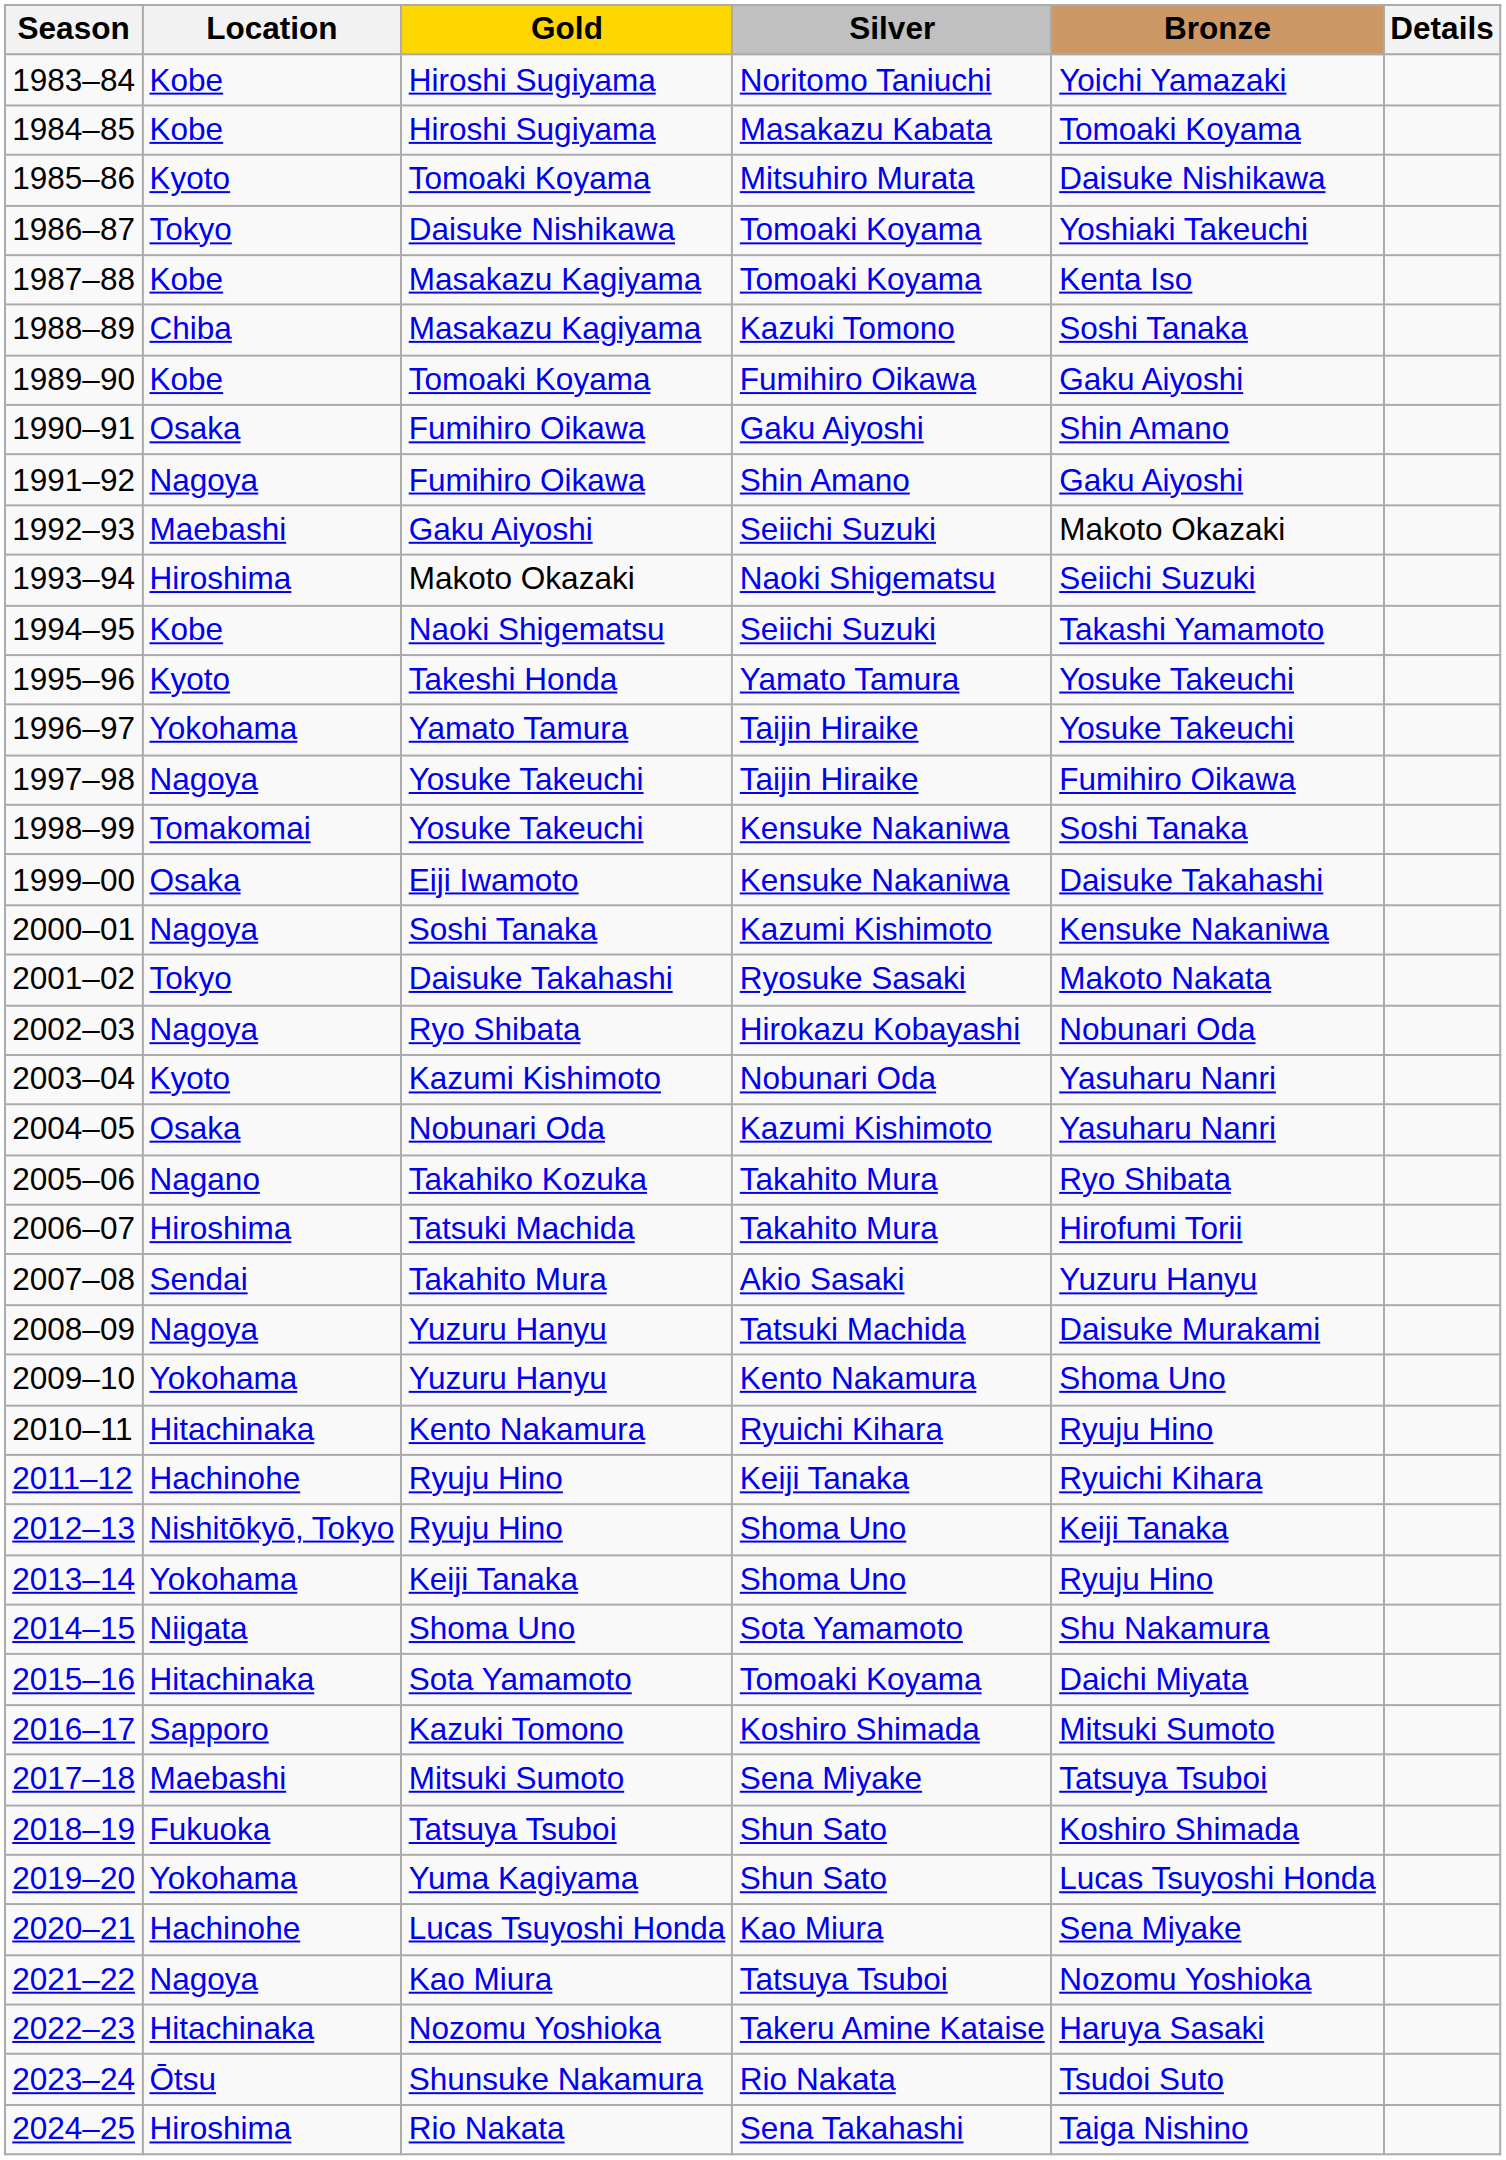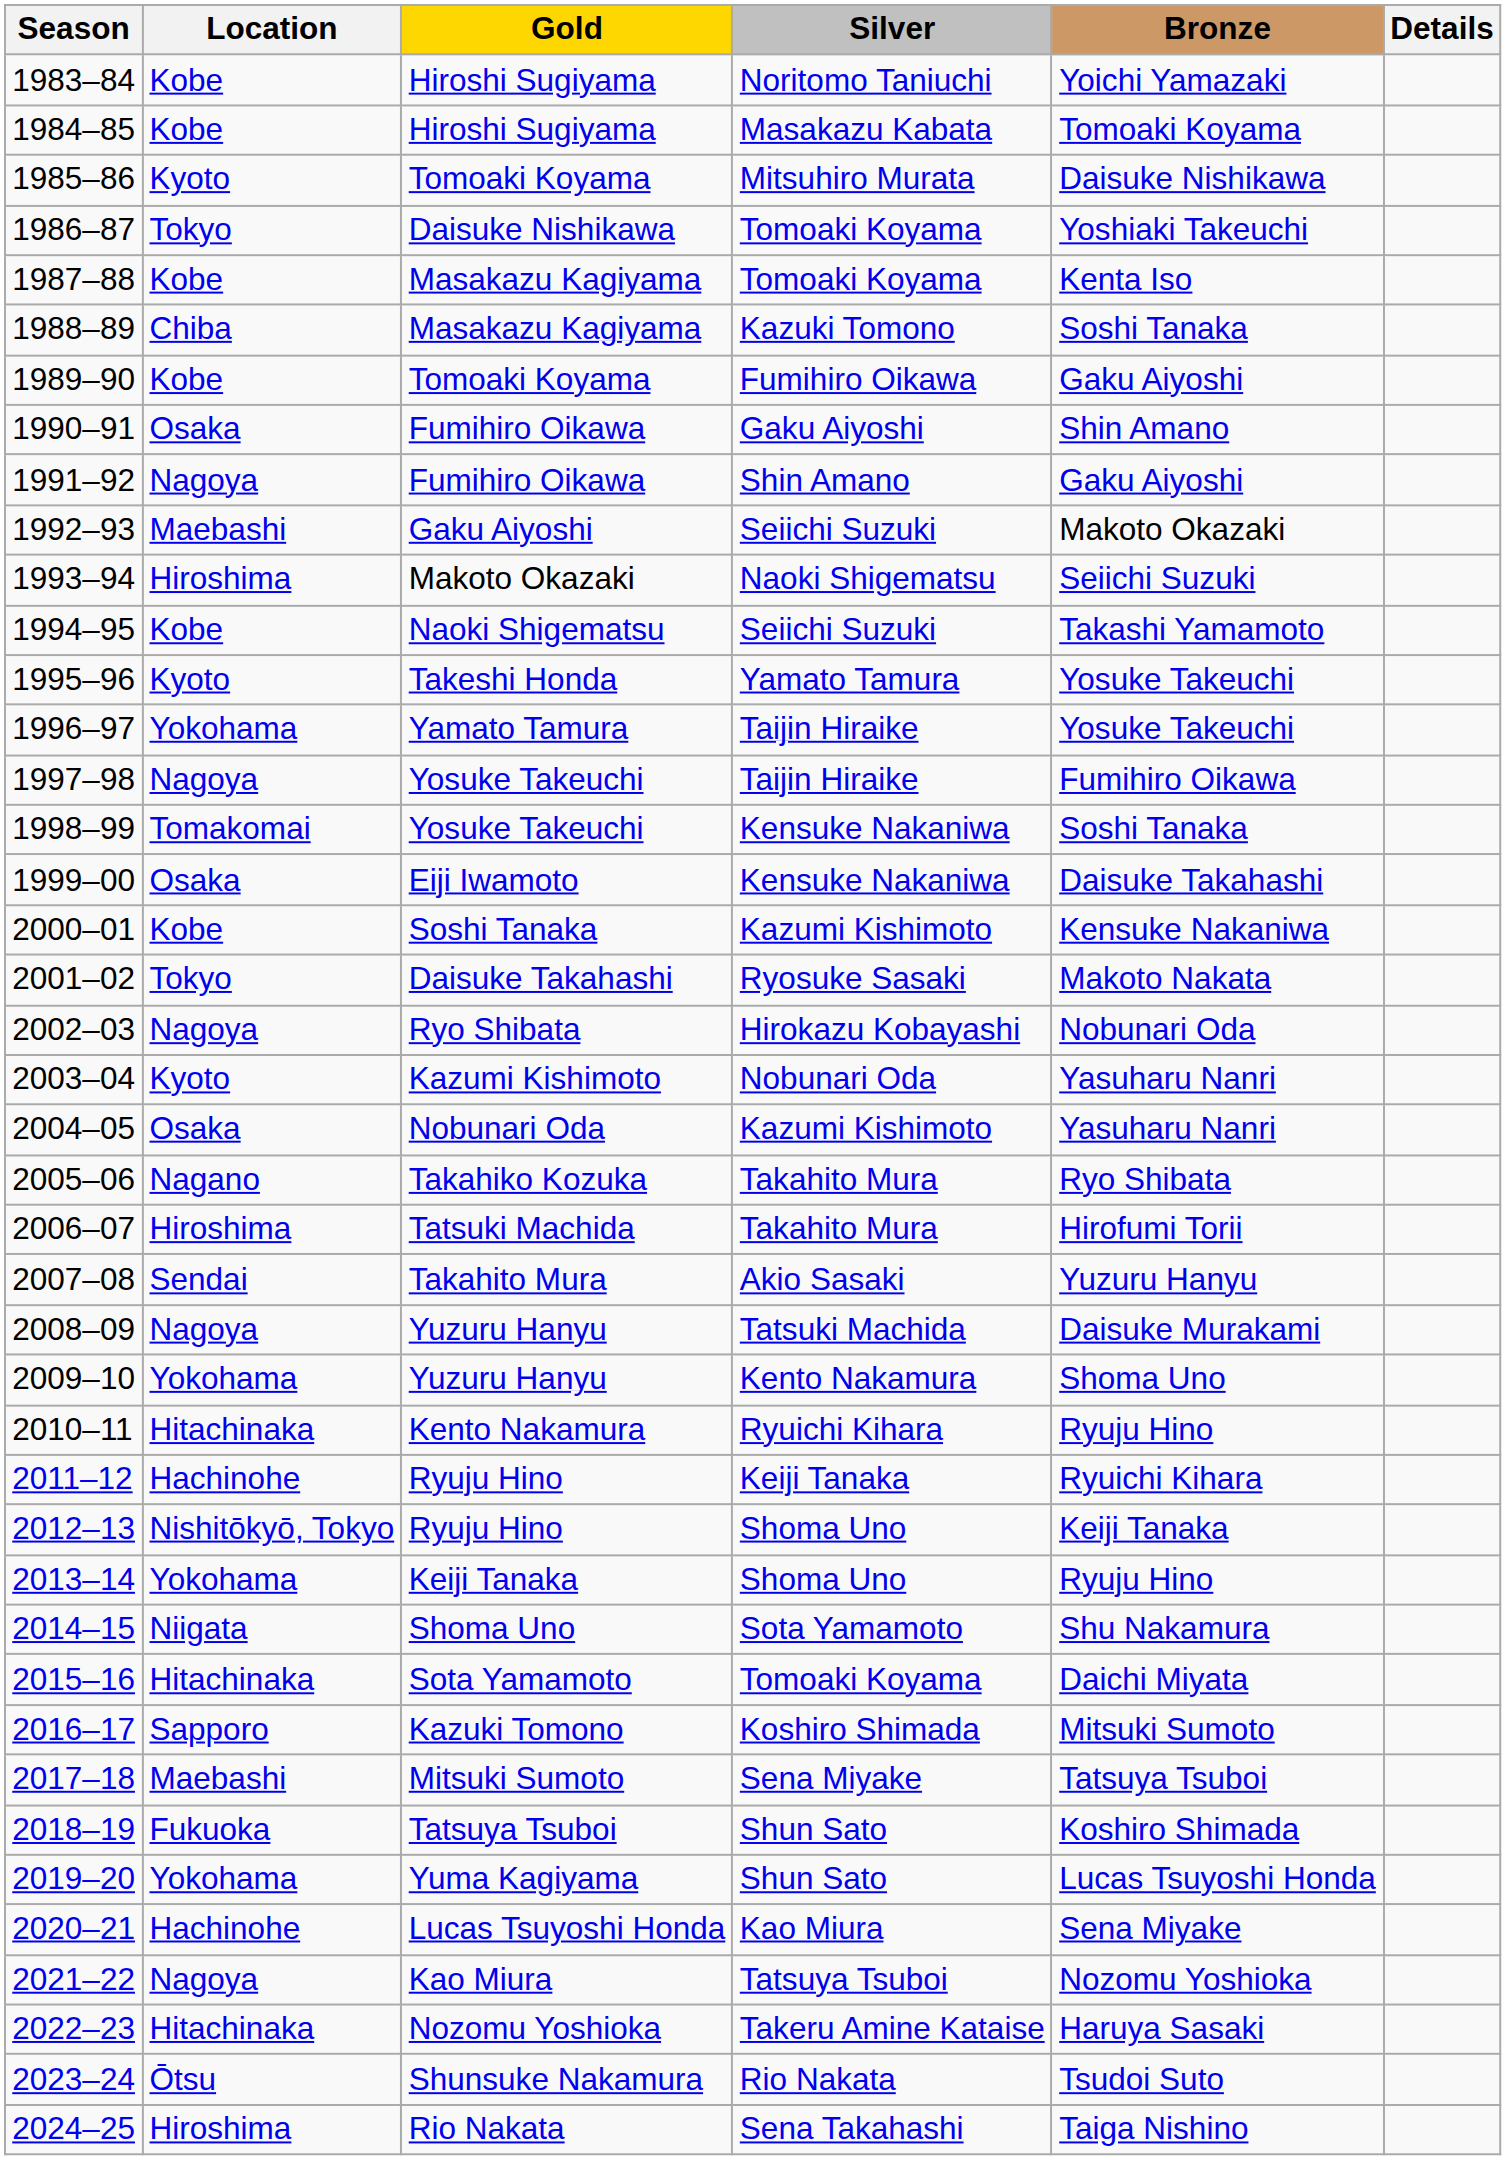2000–01 | Location: Nagoya -> Kobe
